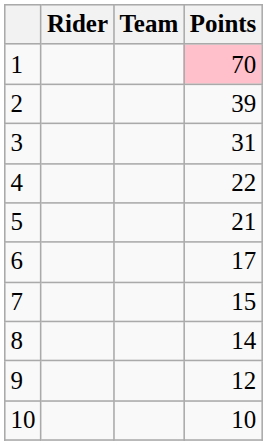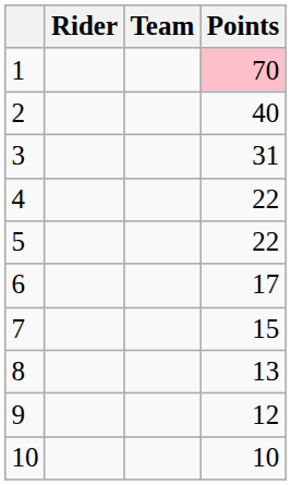2 | Points: 39 -> 40
5 | Points: 21 -> 22
8 | Points: 14 -> 13
